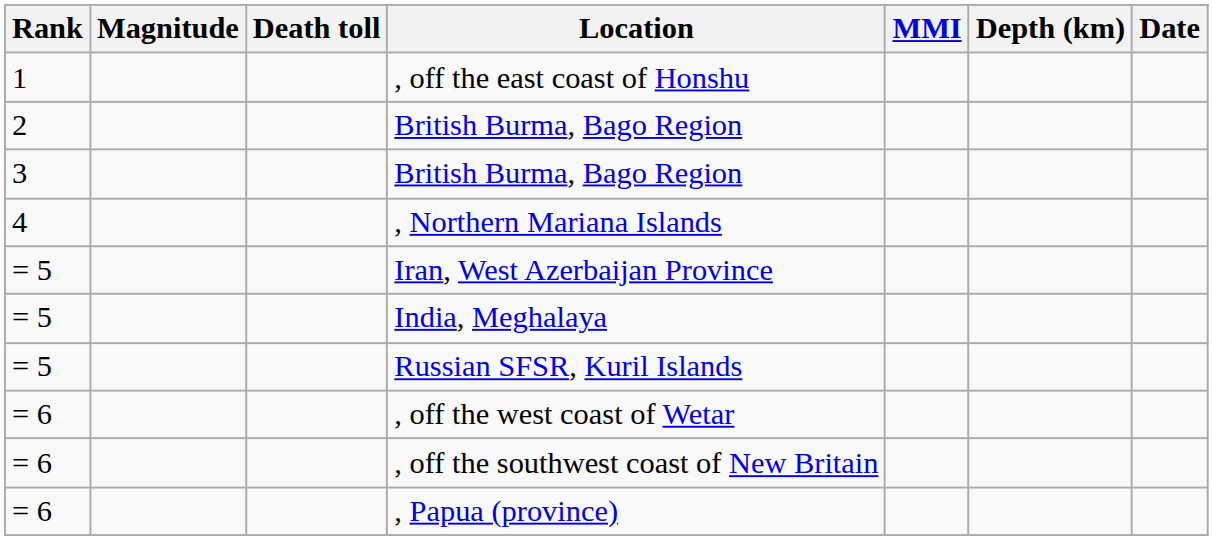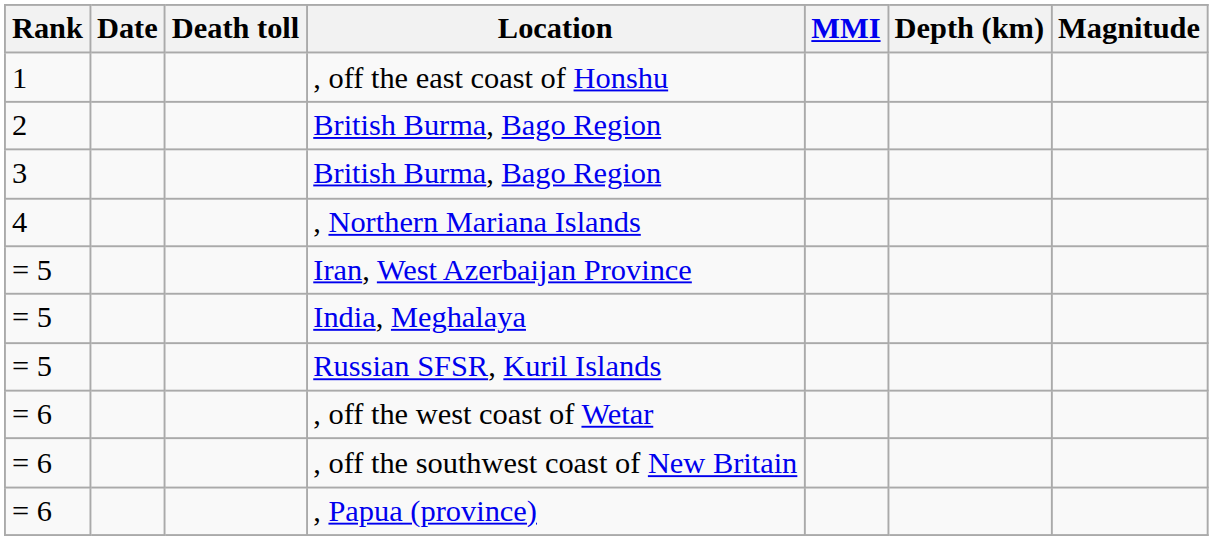columns swapped: Magnitude <-> Date
